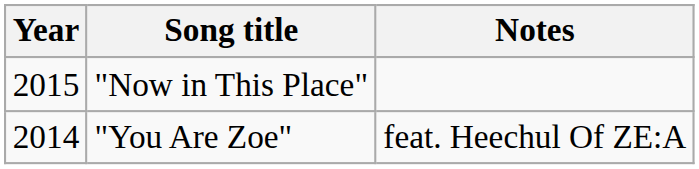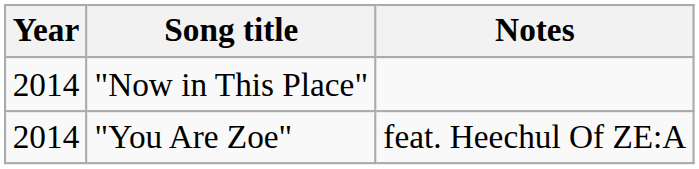"Now in This Place" | Year: 2015 -> 2014
